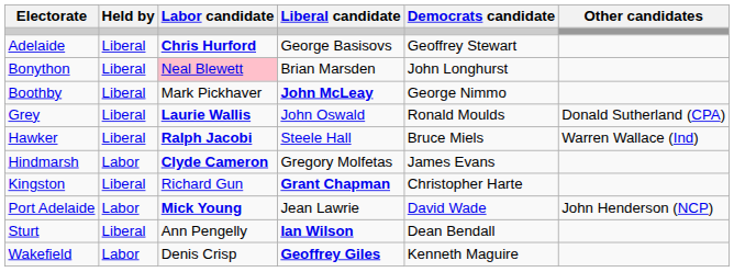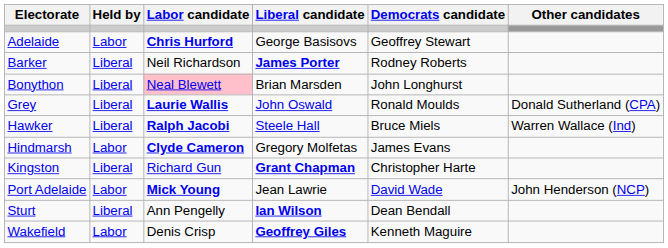Adelaide | Held by: Liberal -> Labor
+ row: Barker | Liberal | Neil Richardson | James Porter | Rodney Roberts
- row: Boothby | Liberal | Mark Pickhaver | John McLeay | George Nimmo
